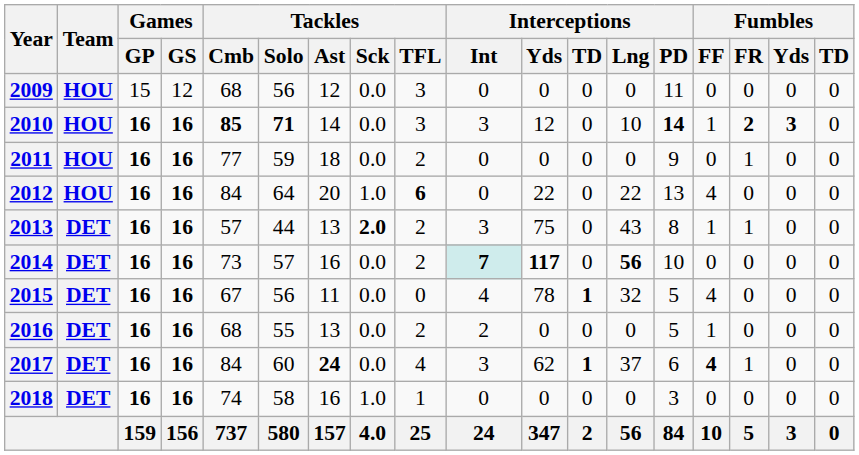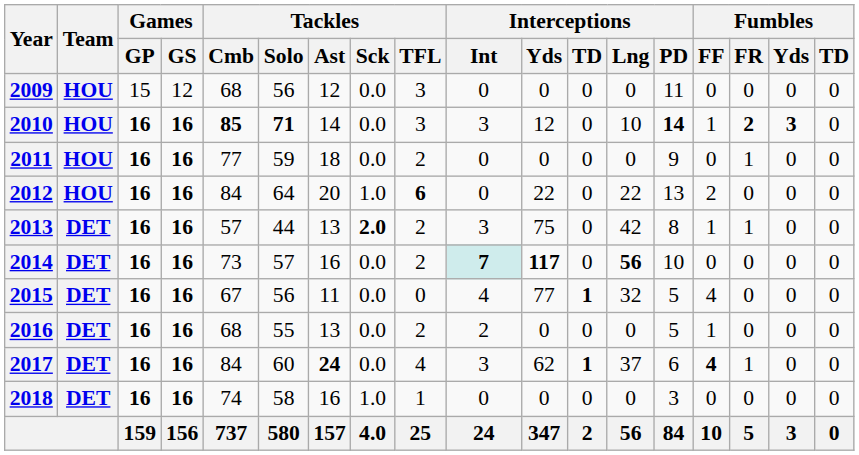2012 | Fumbles / FF: 4 -> 2
2013 | Interceptions / Lng: 43 -> 42
2015 | Interceptions / Yds: 78 -> 77
